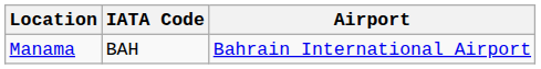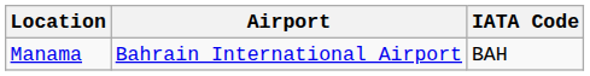columns swapped: Airport <-> IATA Code
